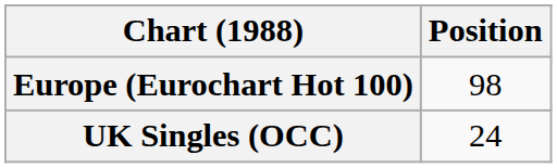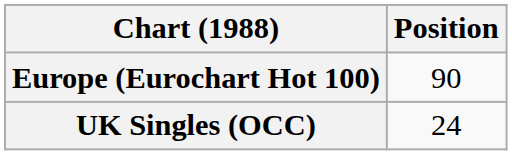Europe (Eurochart Hot 100) | Position: 98 -> 90
